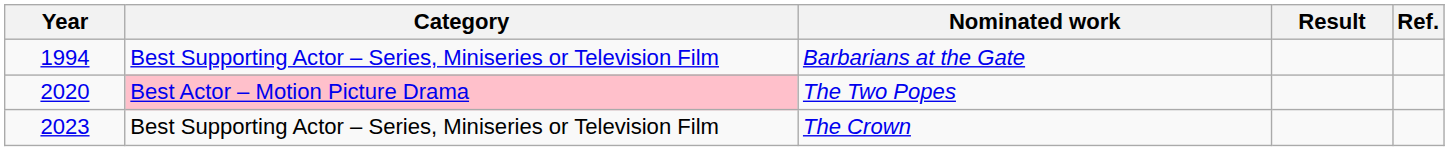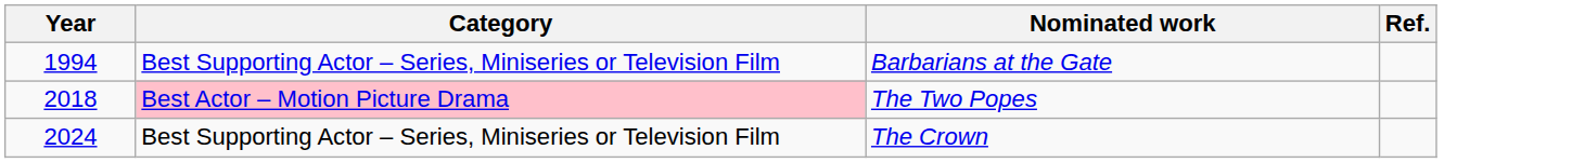- column: Result
The Two Popes | Year: 2020 -> 2018
The Crown | Year: 2023 -> 2024
